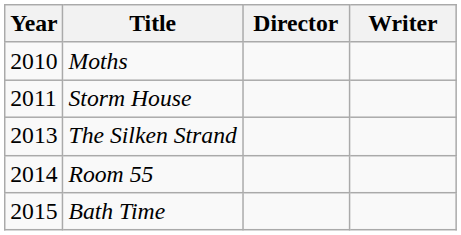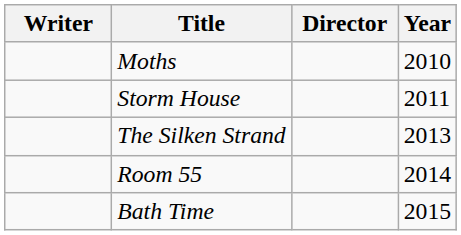columns swapped: Year <-> Writer
